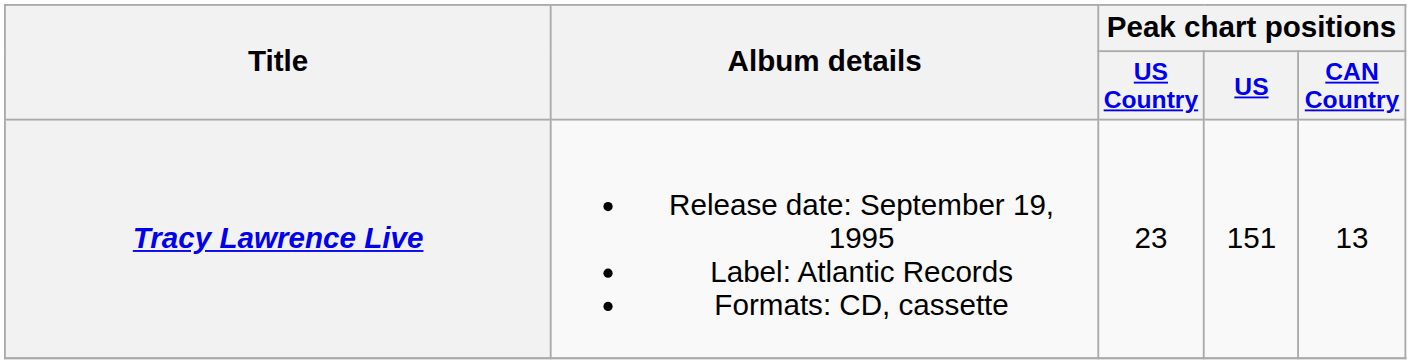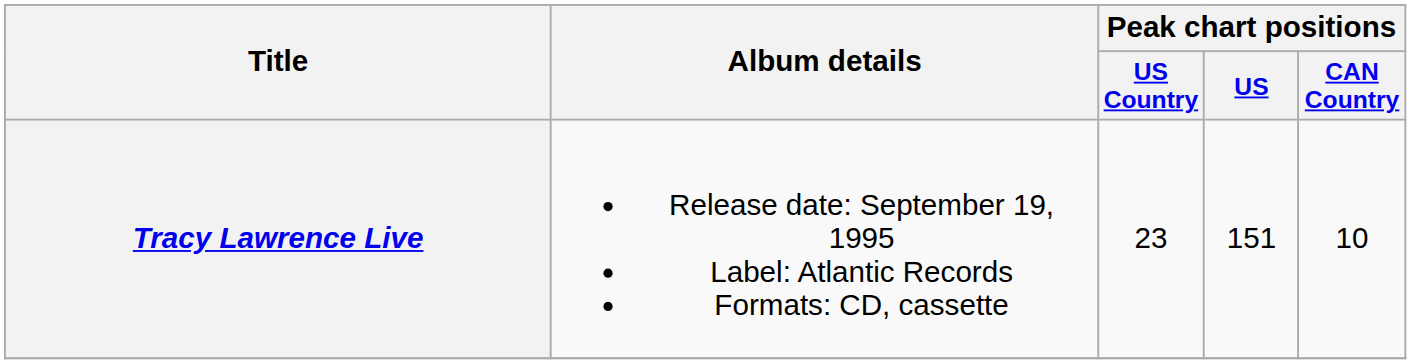Tracy Lawrence Live | Peak chart positions / CAN Country: 13 -> 10
